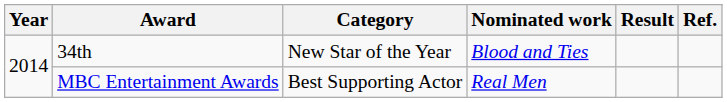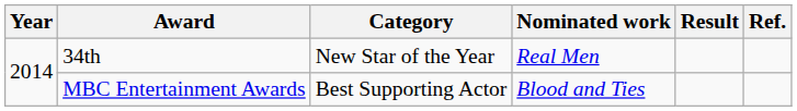34th | Nominated work: Blood and Ties -> Real Men
MBC Entertainment Awards | Nominated work: Real Men -> Blood and Ties
